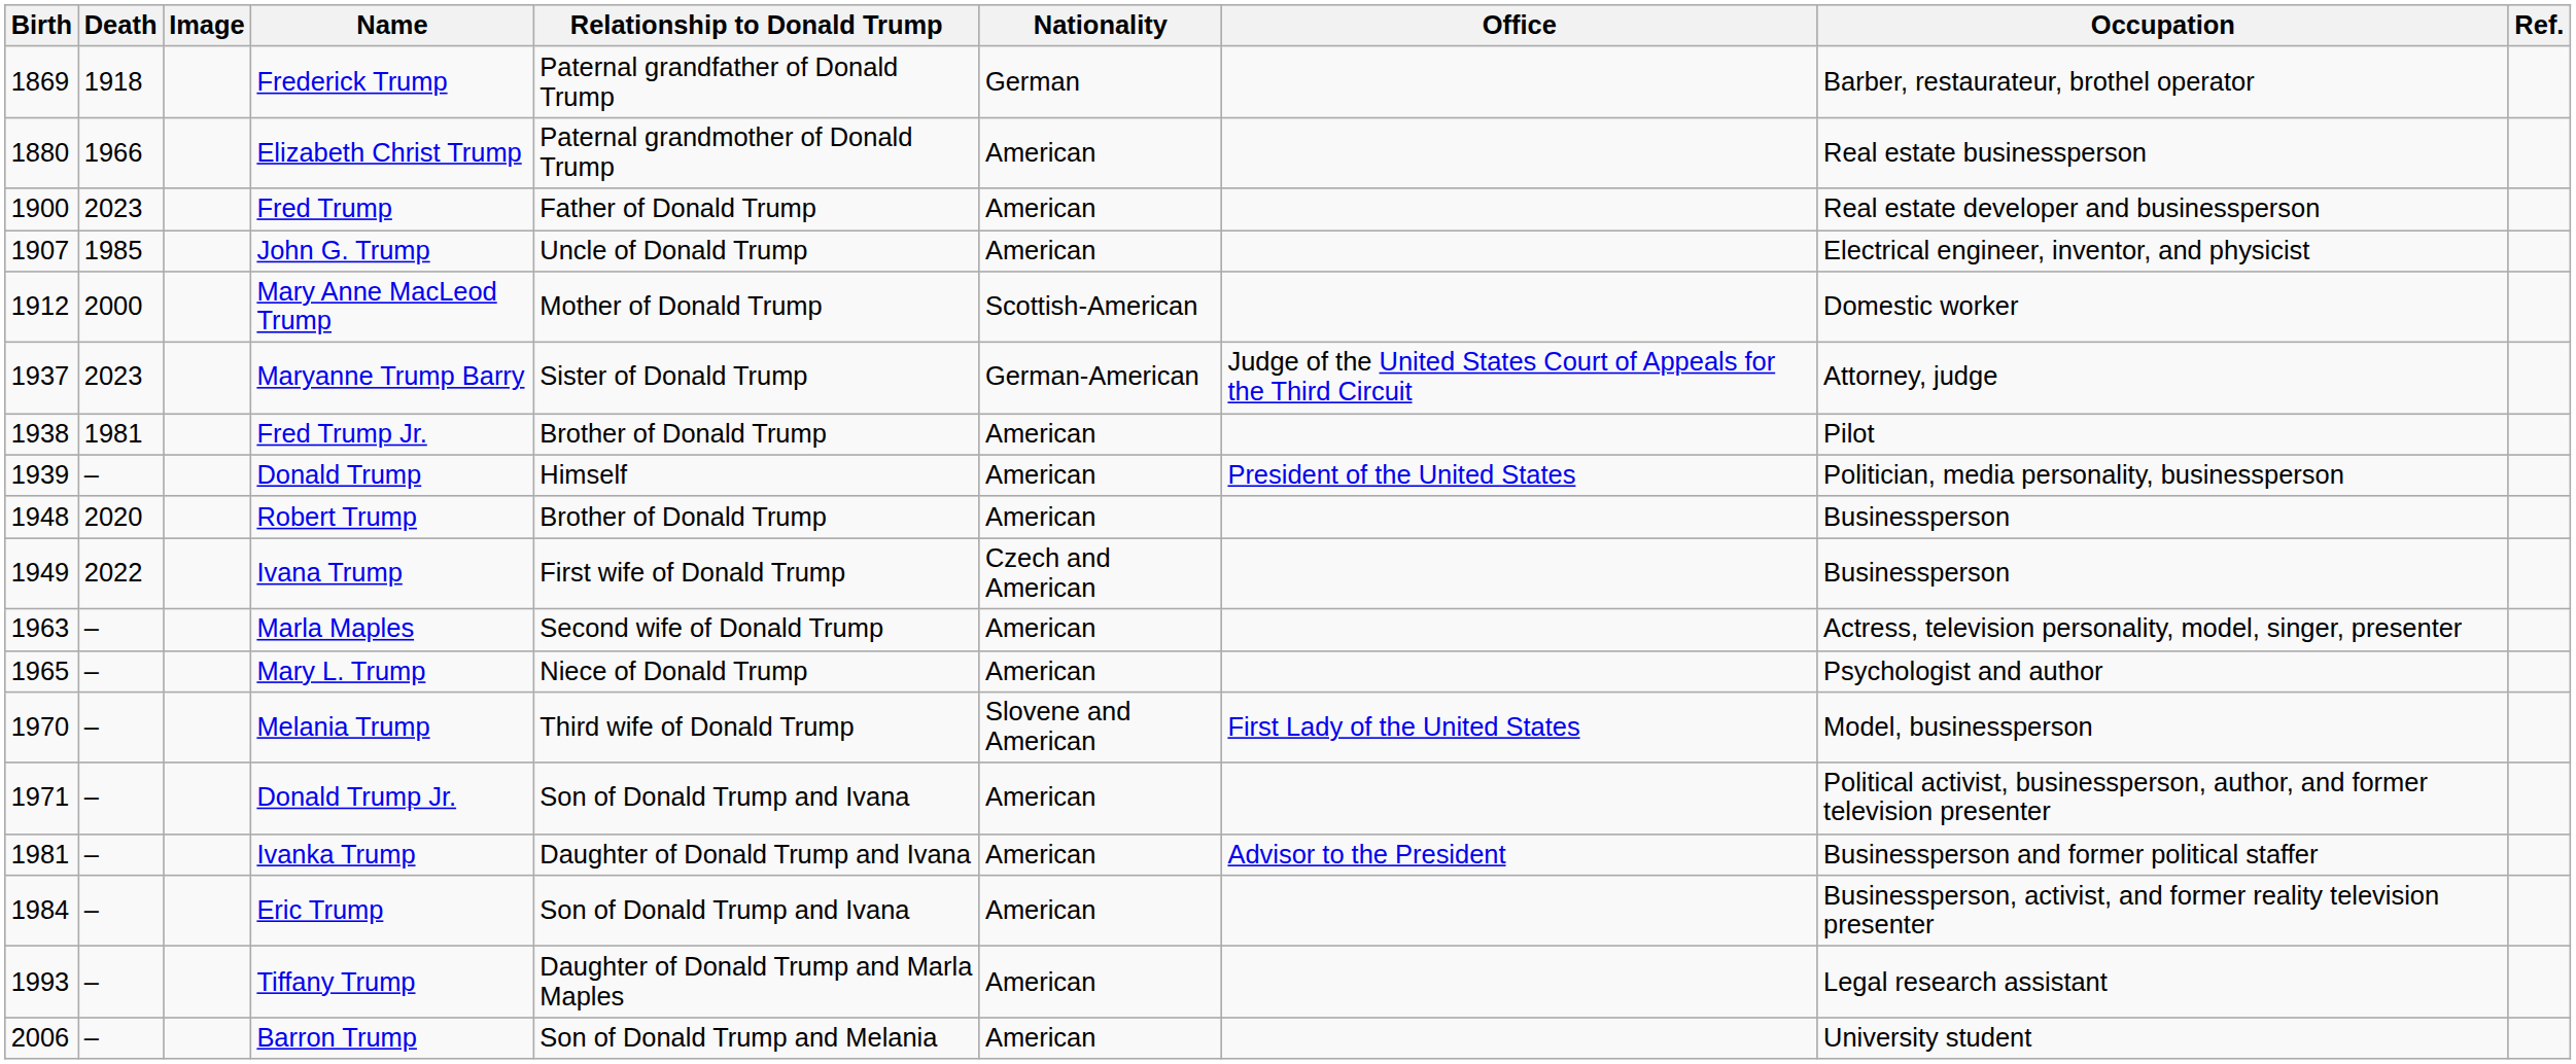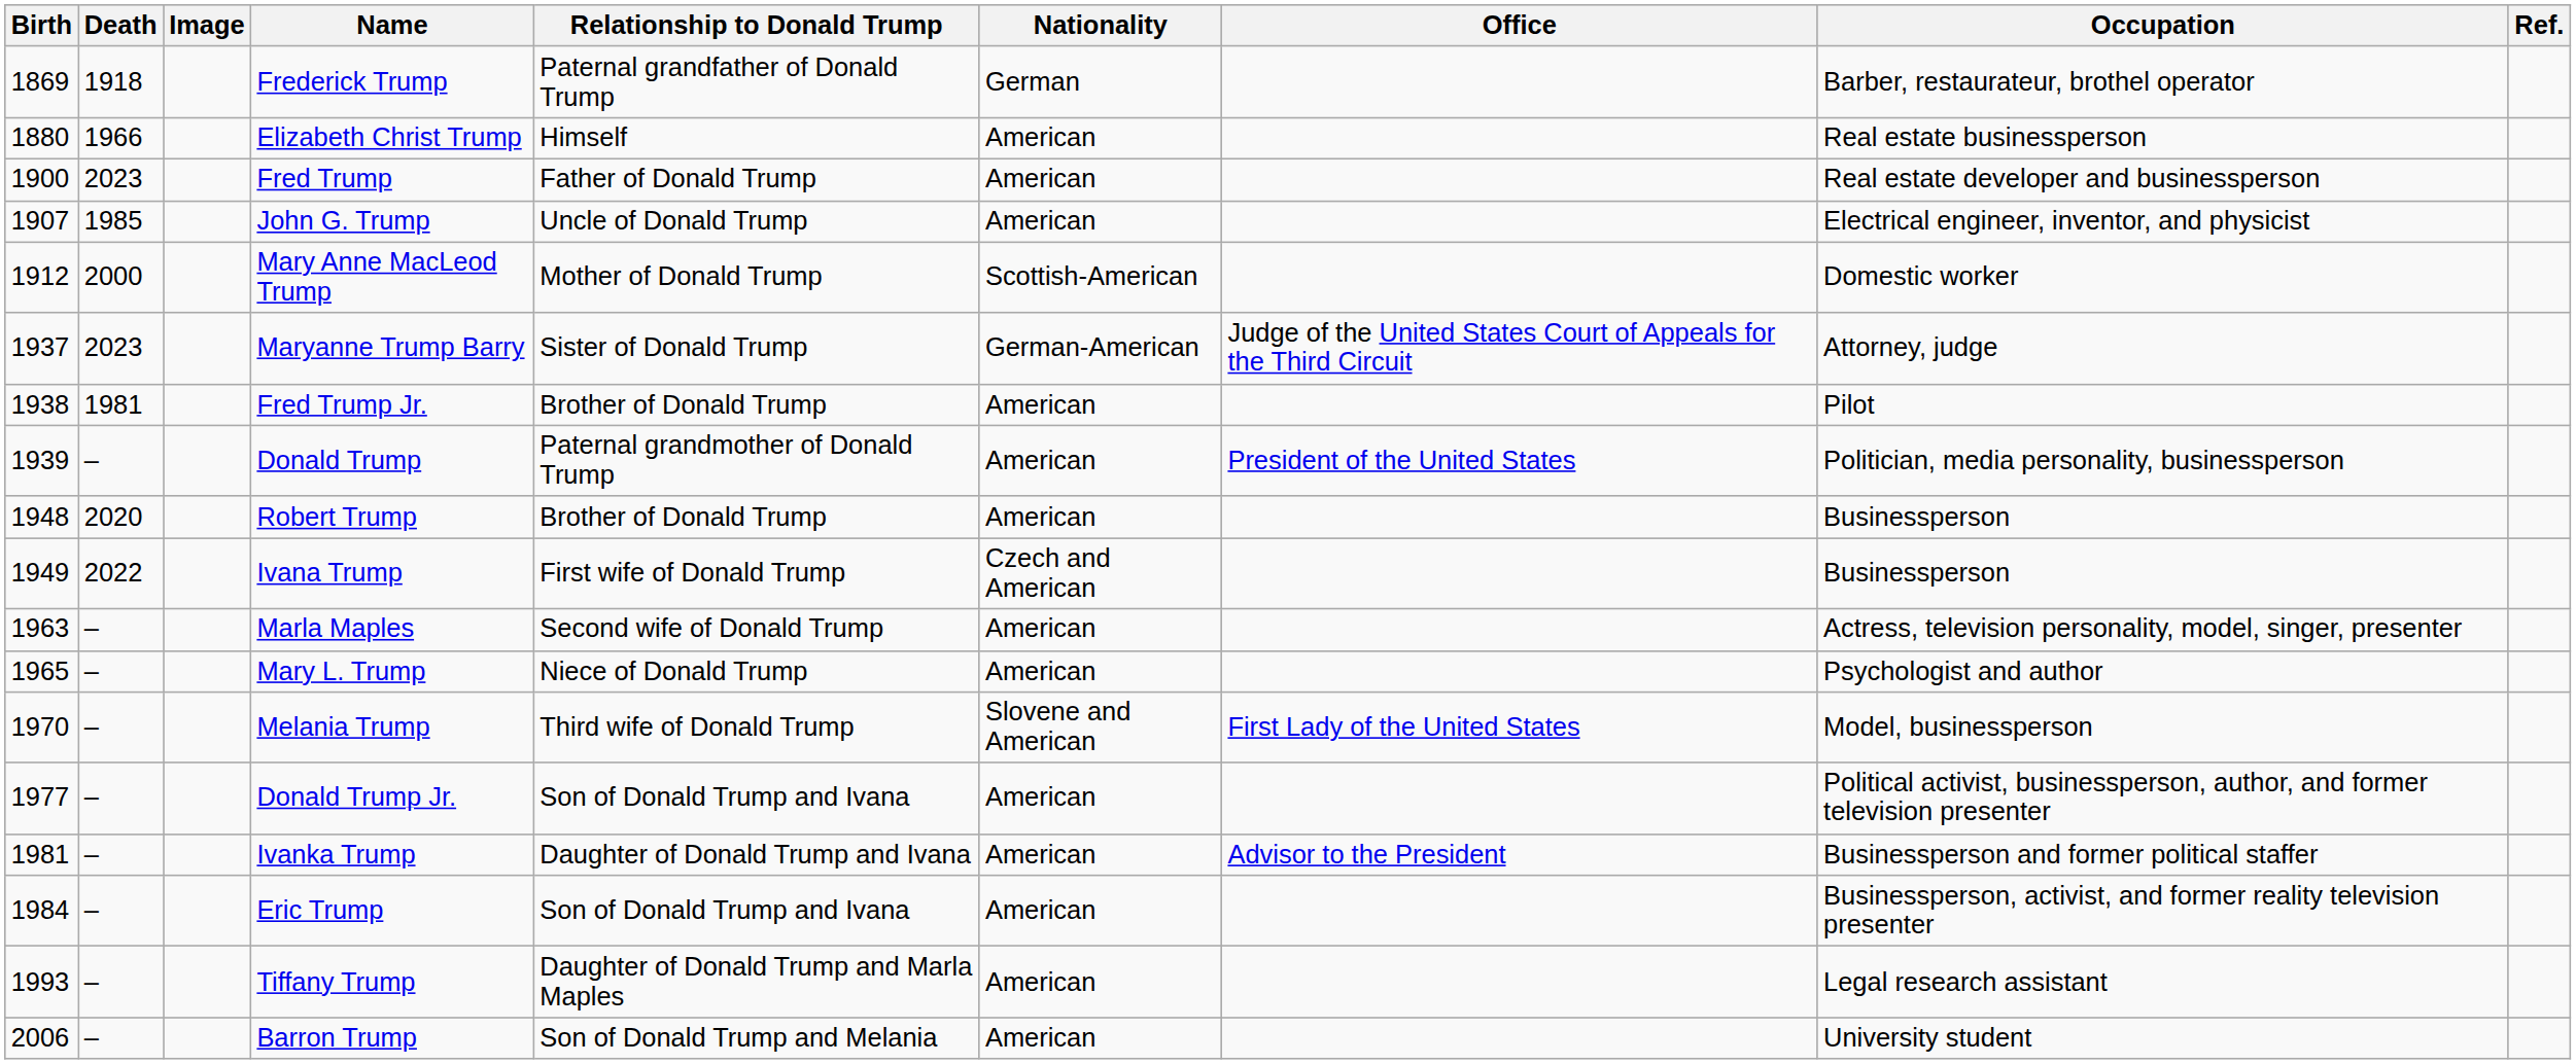Elizabeth Christ Trump | Relationship to Donald Trump: Paternal grandmother of Donald Trump -> Himself
Donald Trump | Relationship to Donald Trump: Himself -> Paternal grandmother of Donald Trump
Donald Trump Jr. | Birth: 1971 -> 1977
